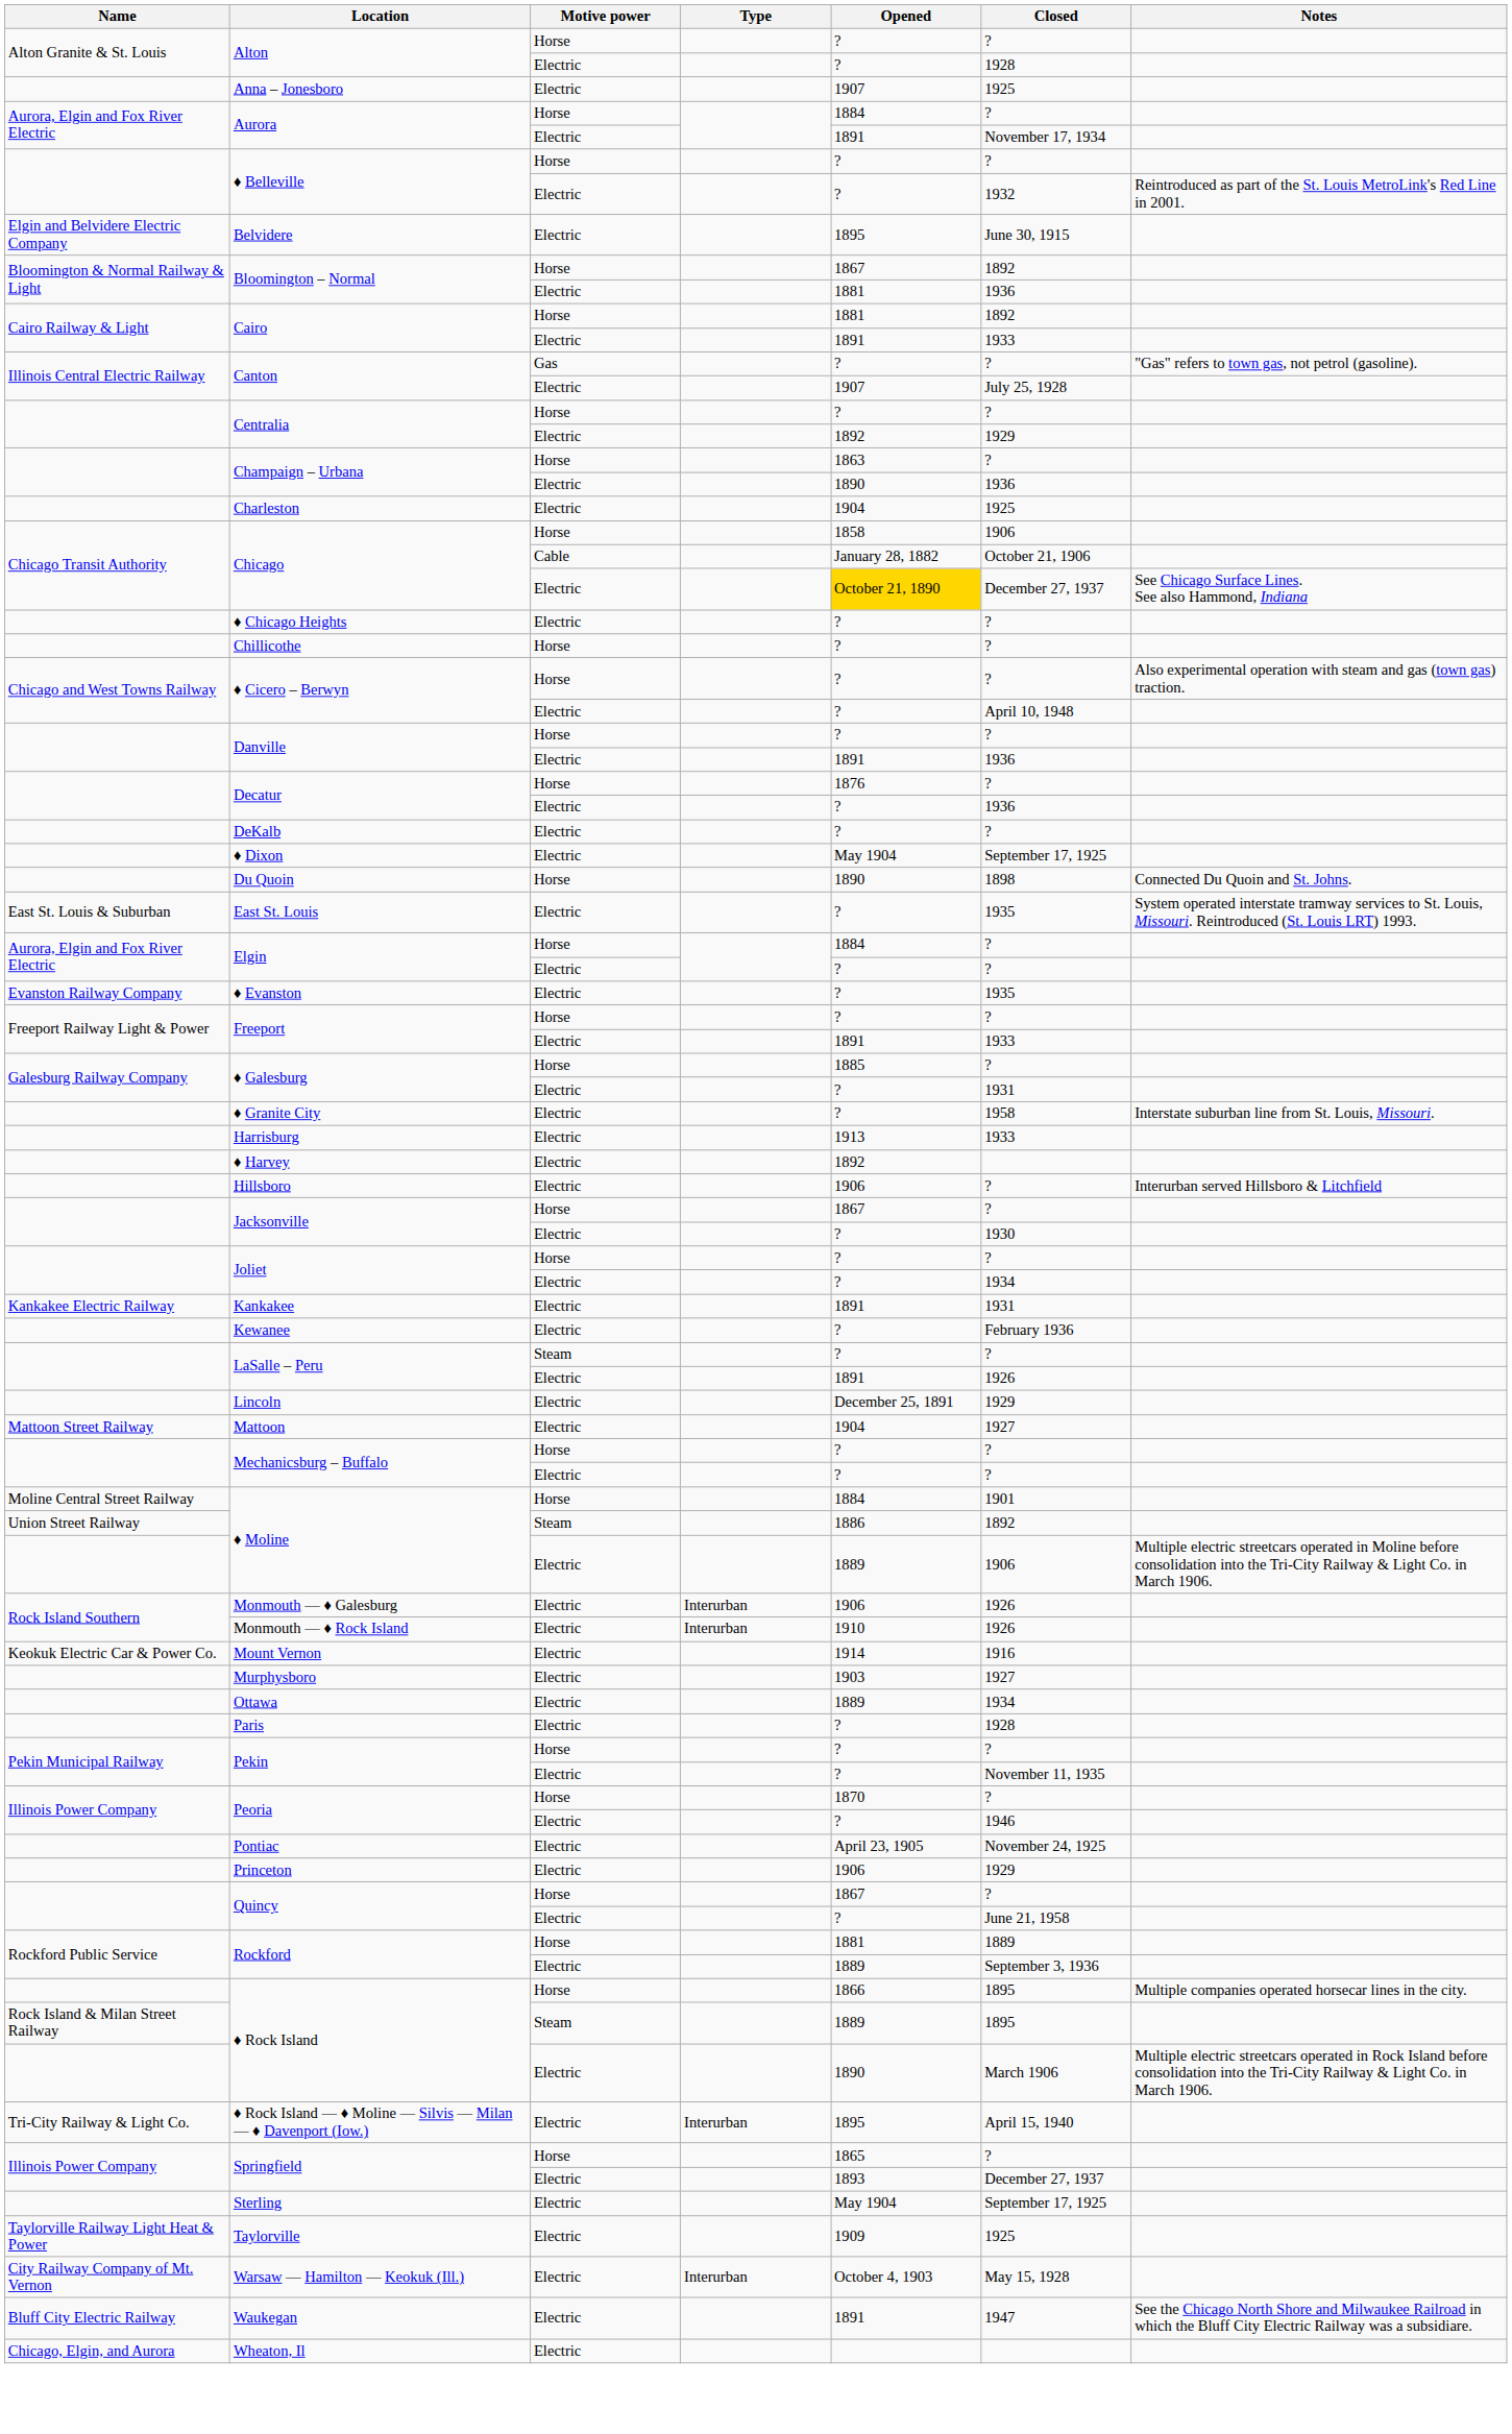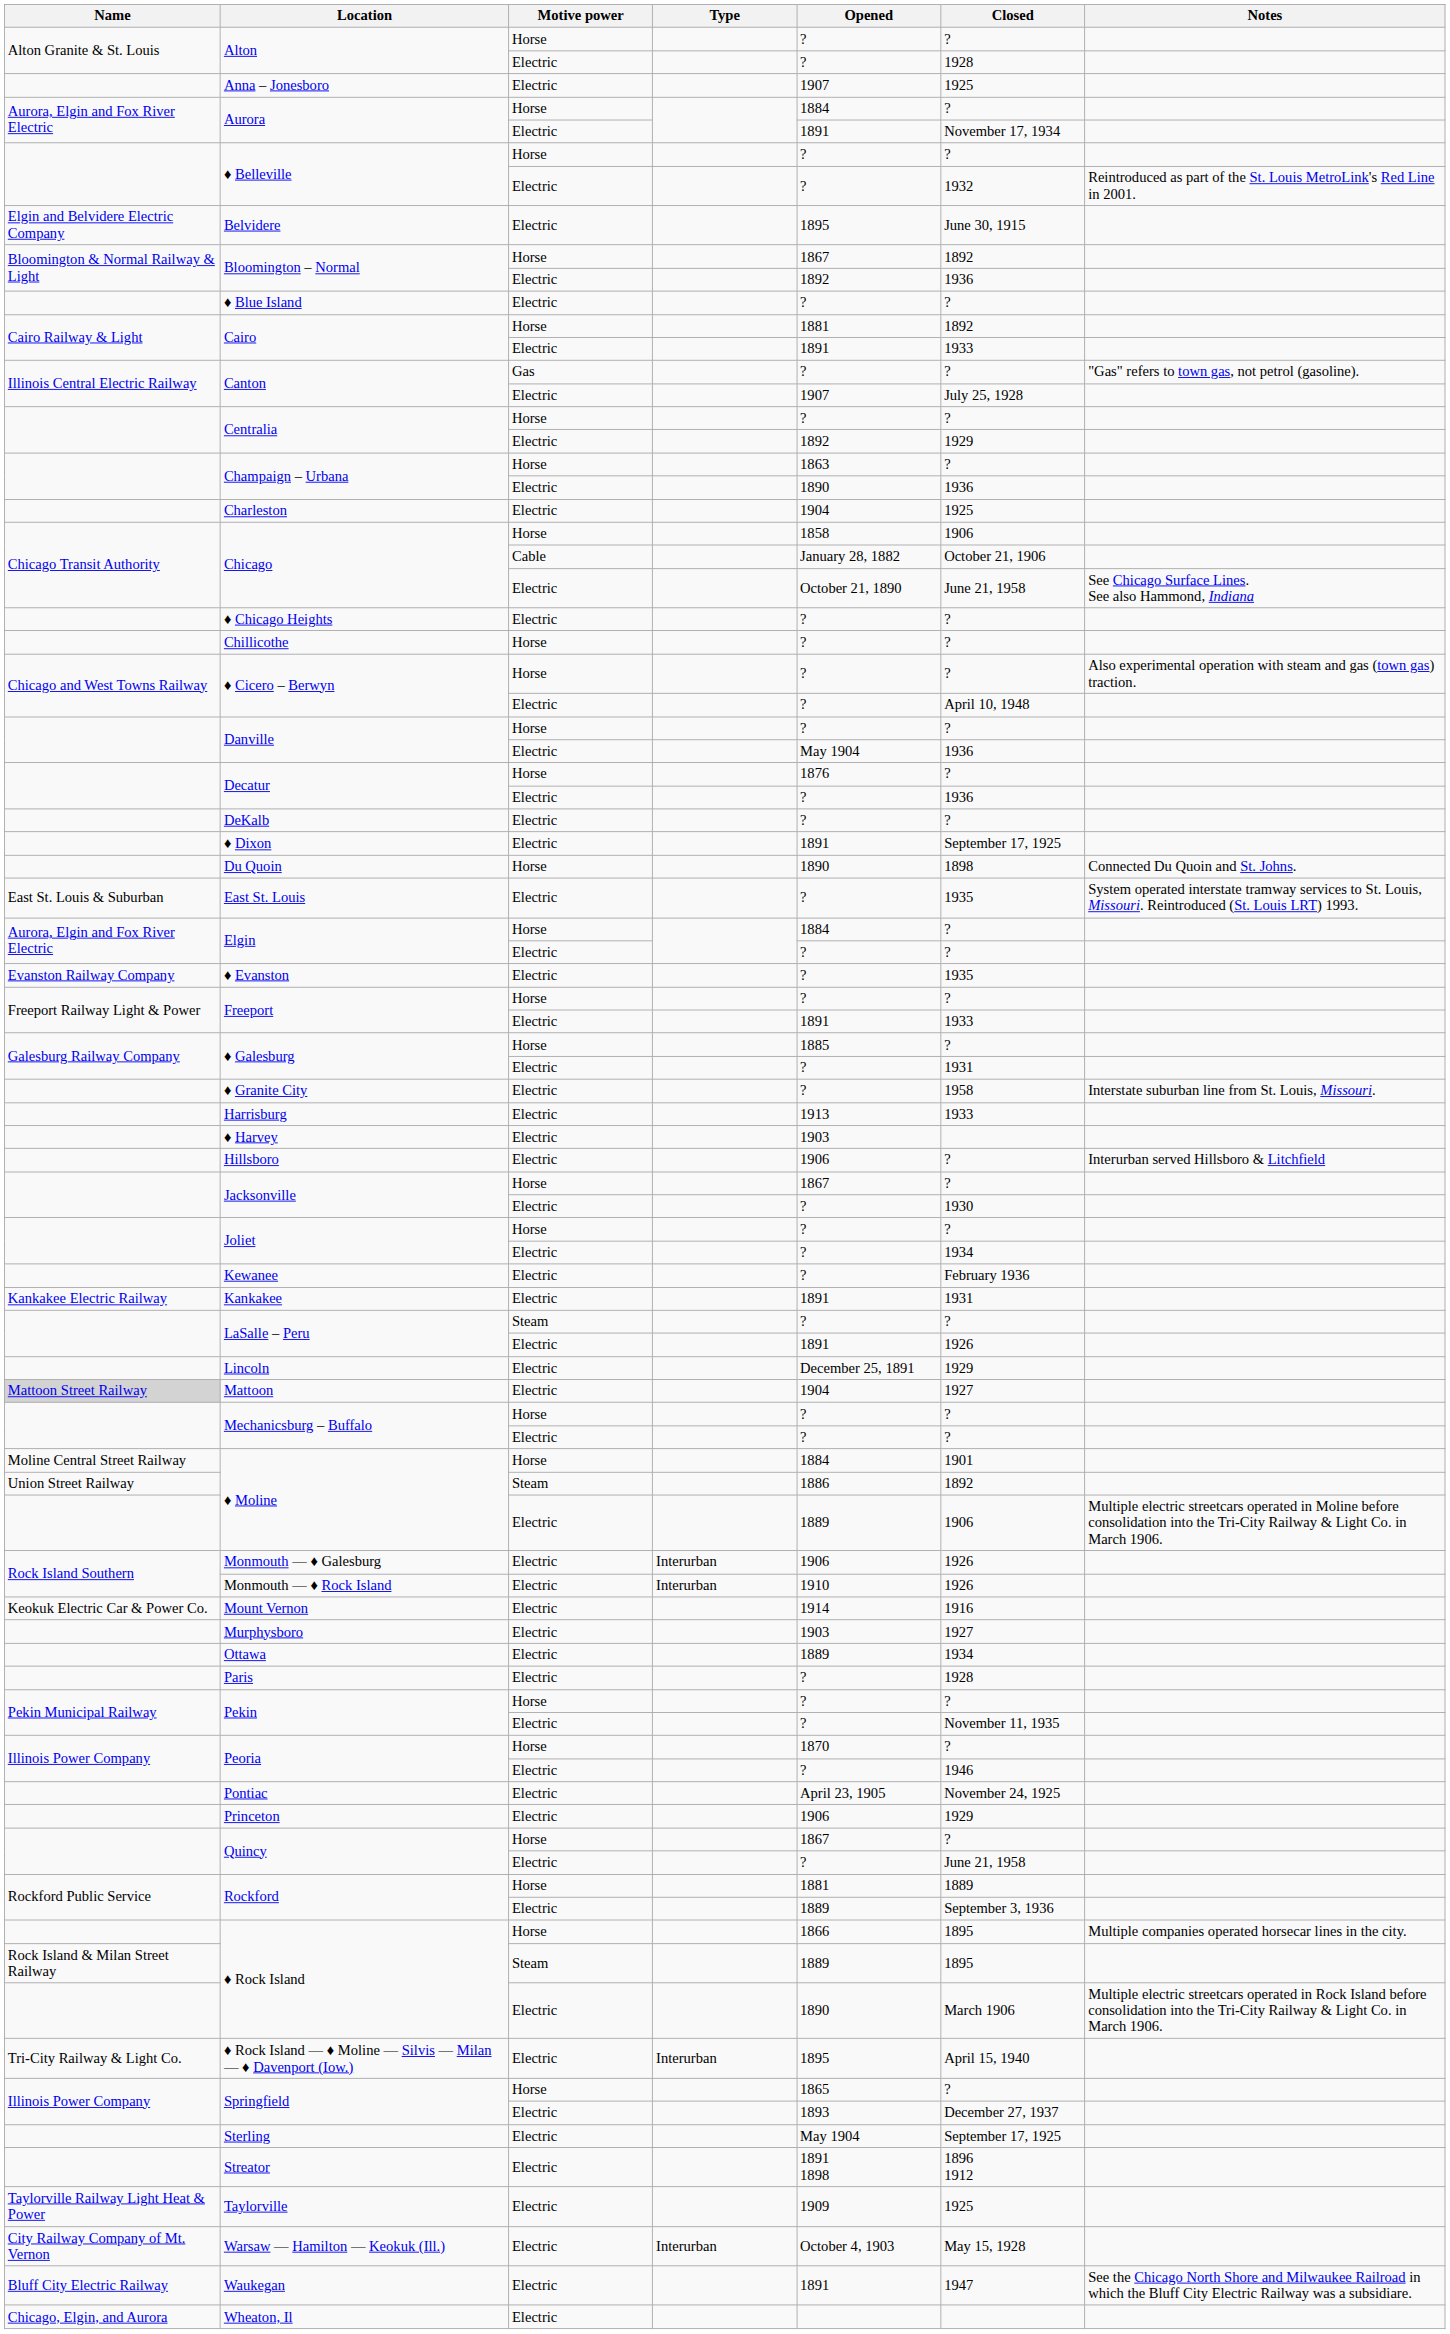Bloomington – Normal / Electric | Opened: 1881 -> 1892
+ row: ♦ Blue Island | Electric | ? | ?
Chicago / Electric | Opened: gold background -> no background
Chicago / Electric | Closed: December 27, 1937 -> June 21, 1958
Danville / Electric | Opened: 1891 -> May 1904
♦ Dixon | Opened: May 1904 -> 1891
♦ Harvey | Opened: 1892 -> 1903
rows swapped: Kankakee <-> Kewanee
Mattoon | Name: no background -> lightgrey background
+ row: Streator | Electric | 1891 1898 | 1896 1912
